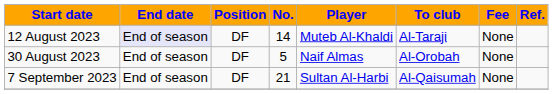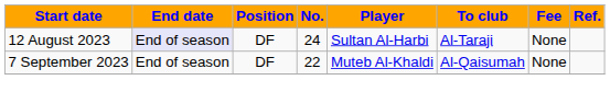12 August 2023 | No.: 14 -> 24
12 August 2023 | Player: Muteb Al-Khaldi -> Sultan Al-Harbi
- row: 30 August 2023 | End of season | DF | 5 | Naif Almas | Al-Orobah | None
7 September 2023 | No.: 21 -> 22
7 September 2023 | Player: Sultan Al-Harbi -> Muteb Al-Khaldi
